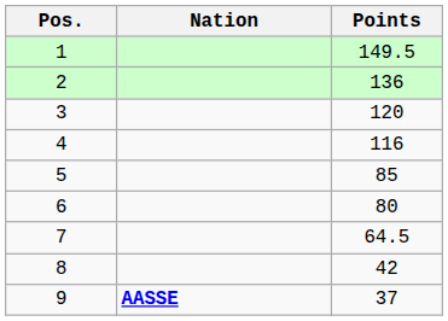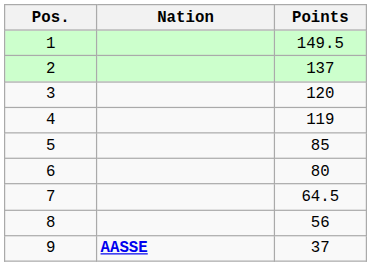2 | Points: 136 -> 137
4 | Points: 116 -> 119
8 | Points: 42 -> 56
